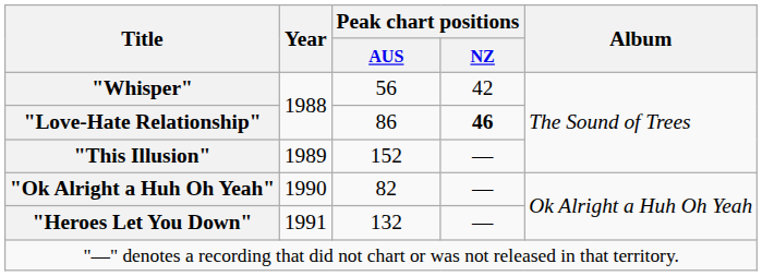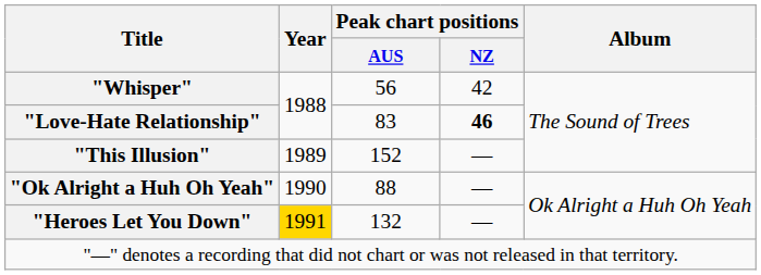"Love-Hate Relationship" | Peak chart positions / AUS: 86 -> 83
"Ok Alright a Huh Oh Yeah" | Peak chart positions / AUS: 82 -> 88
"Heroes Let You Down" | Year: no background -> gold background
